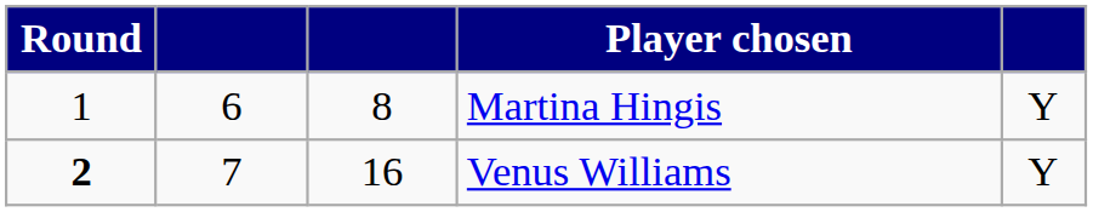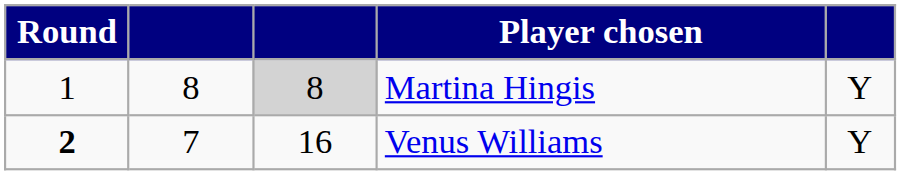Martina Hingis | column 2: 6 -> 8
Martina Hingis | column 3: no background -> lightgrey background
